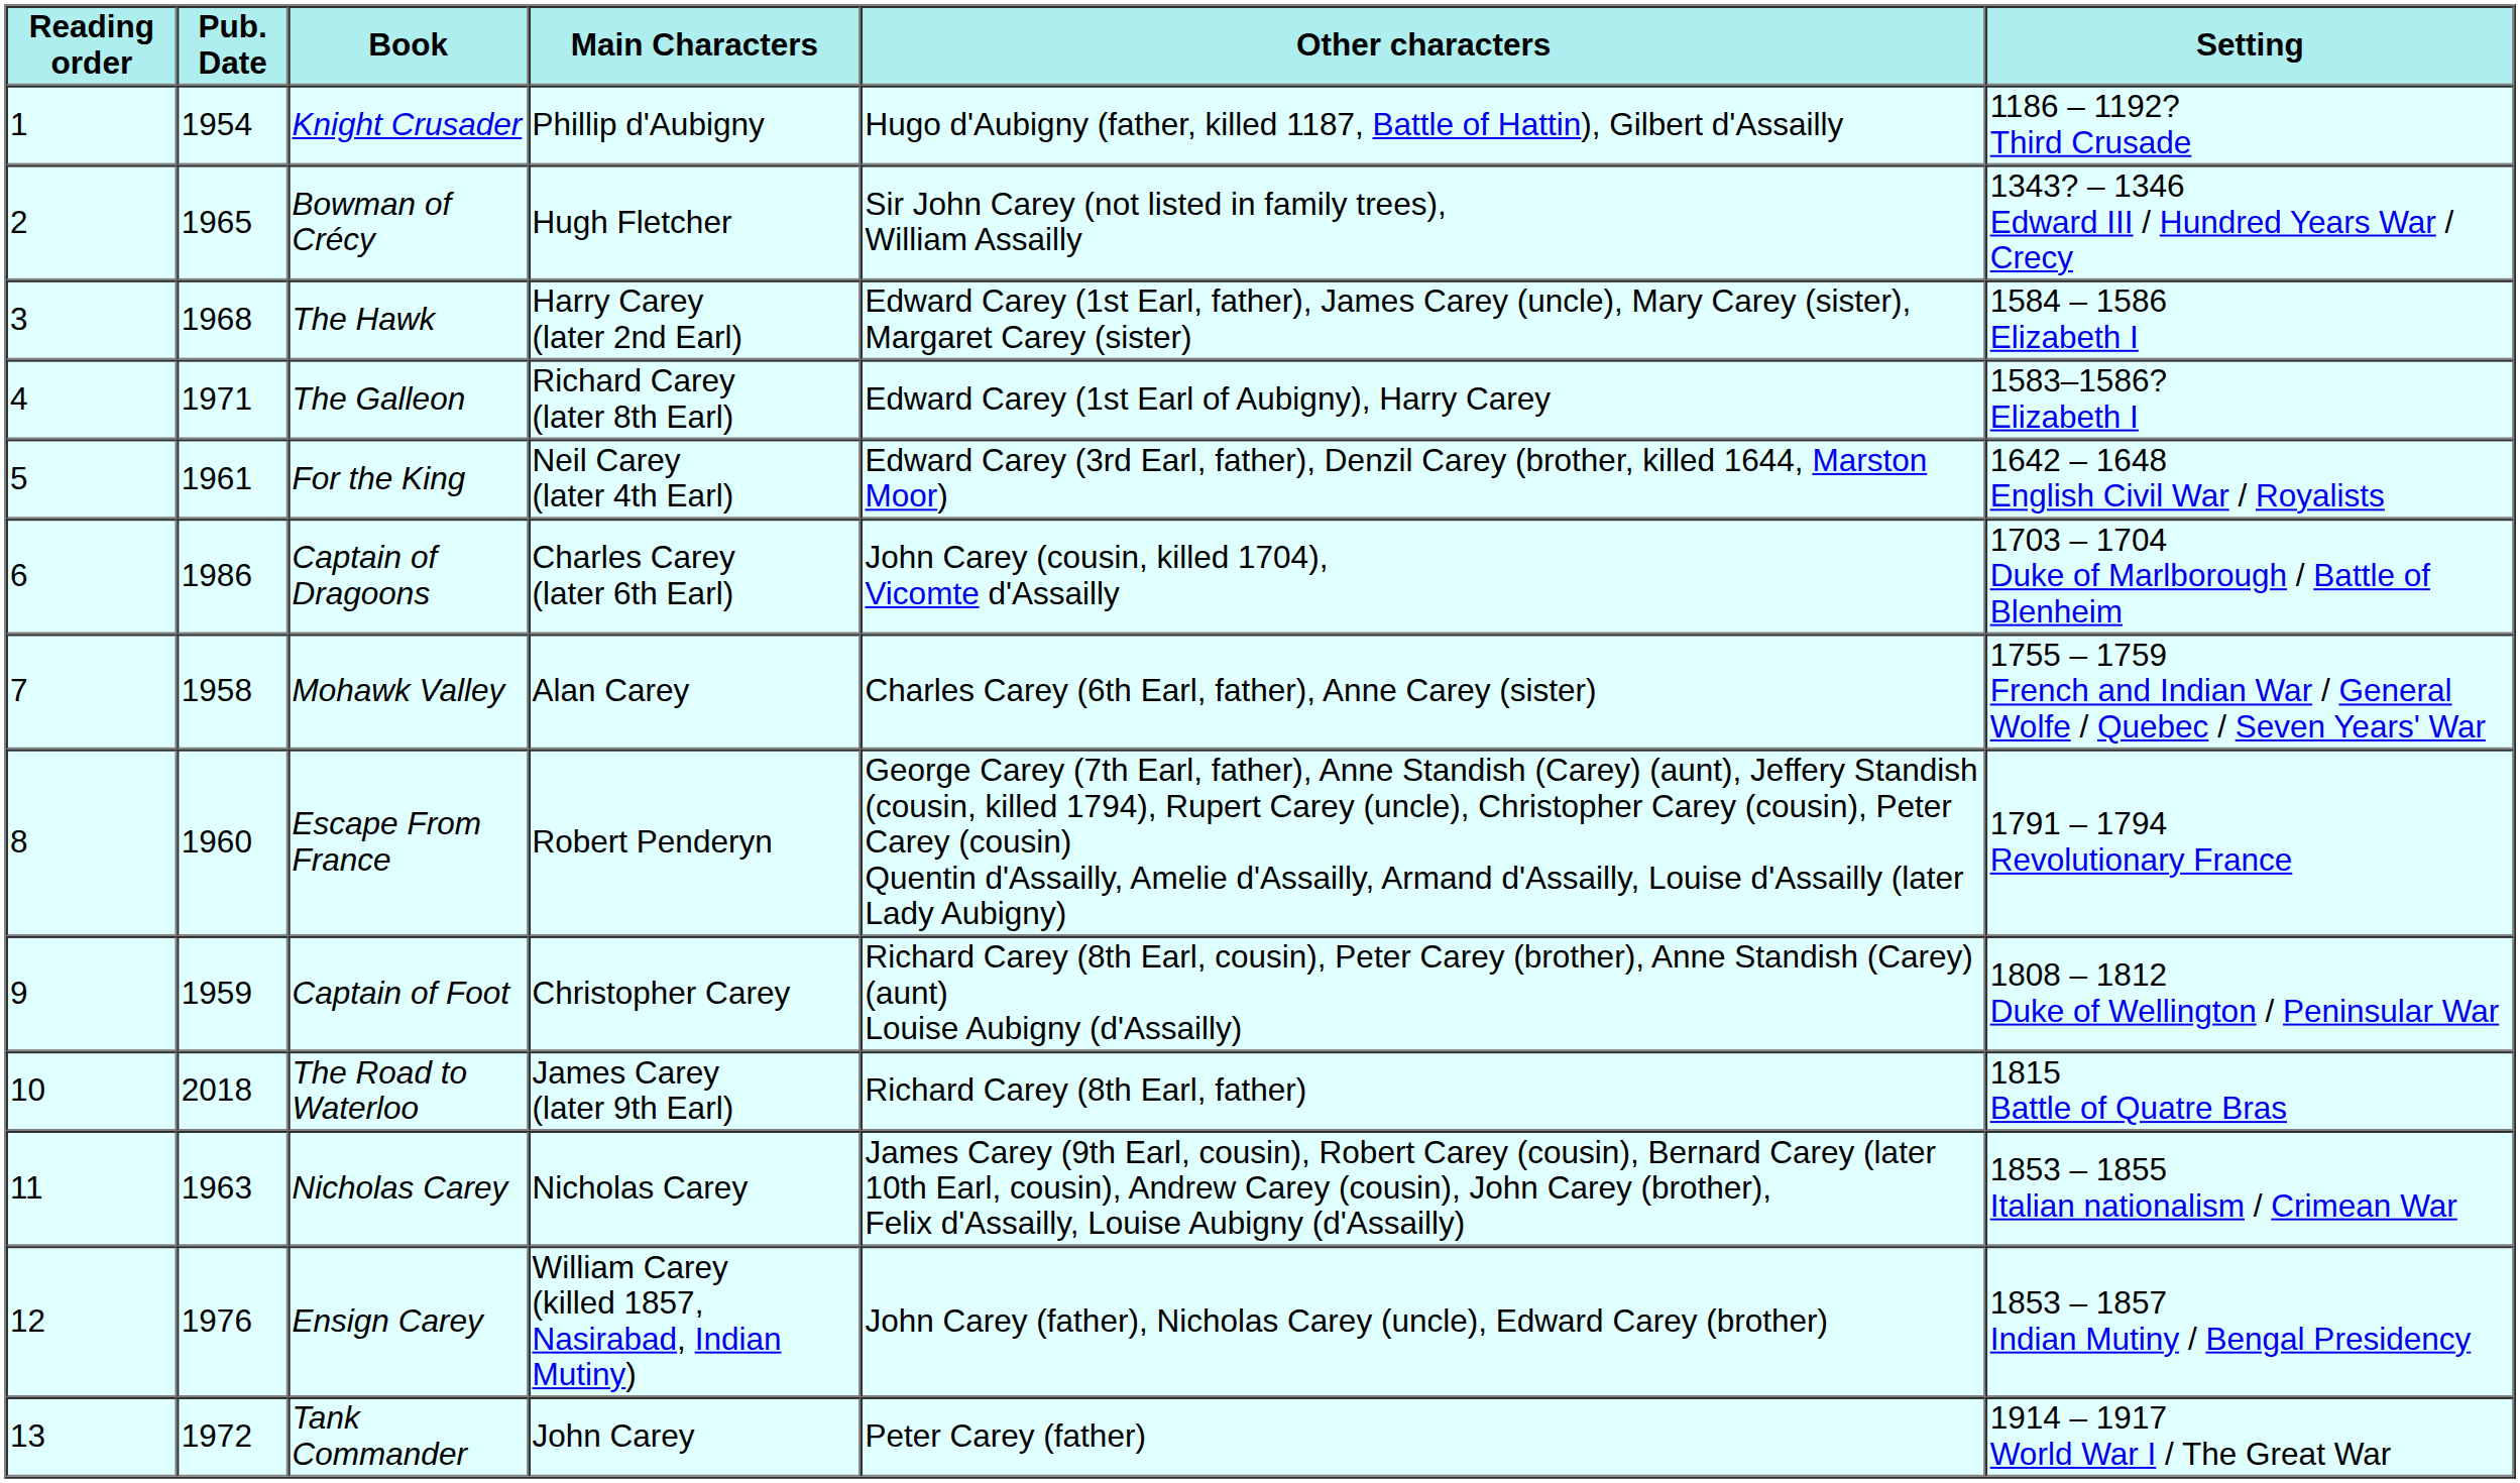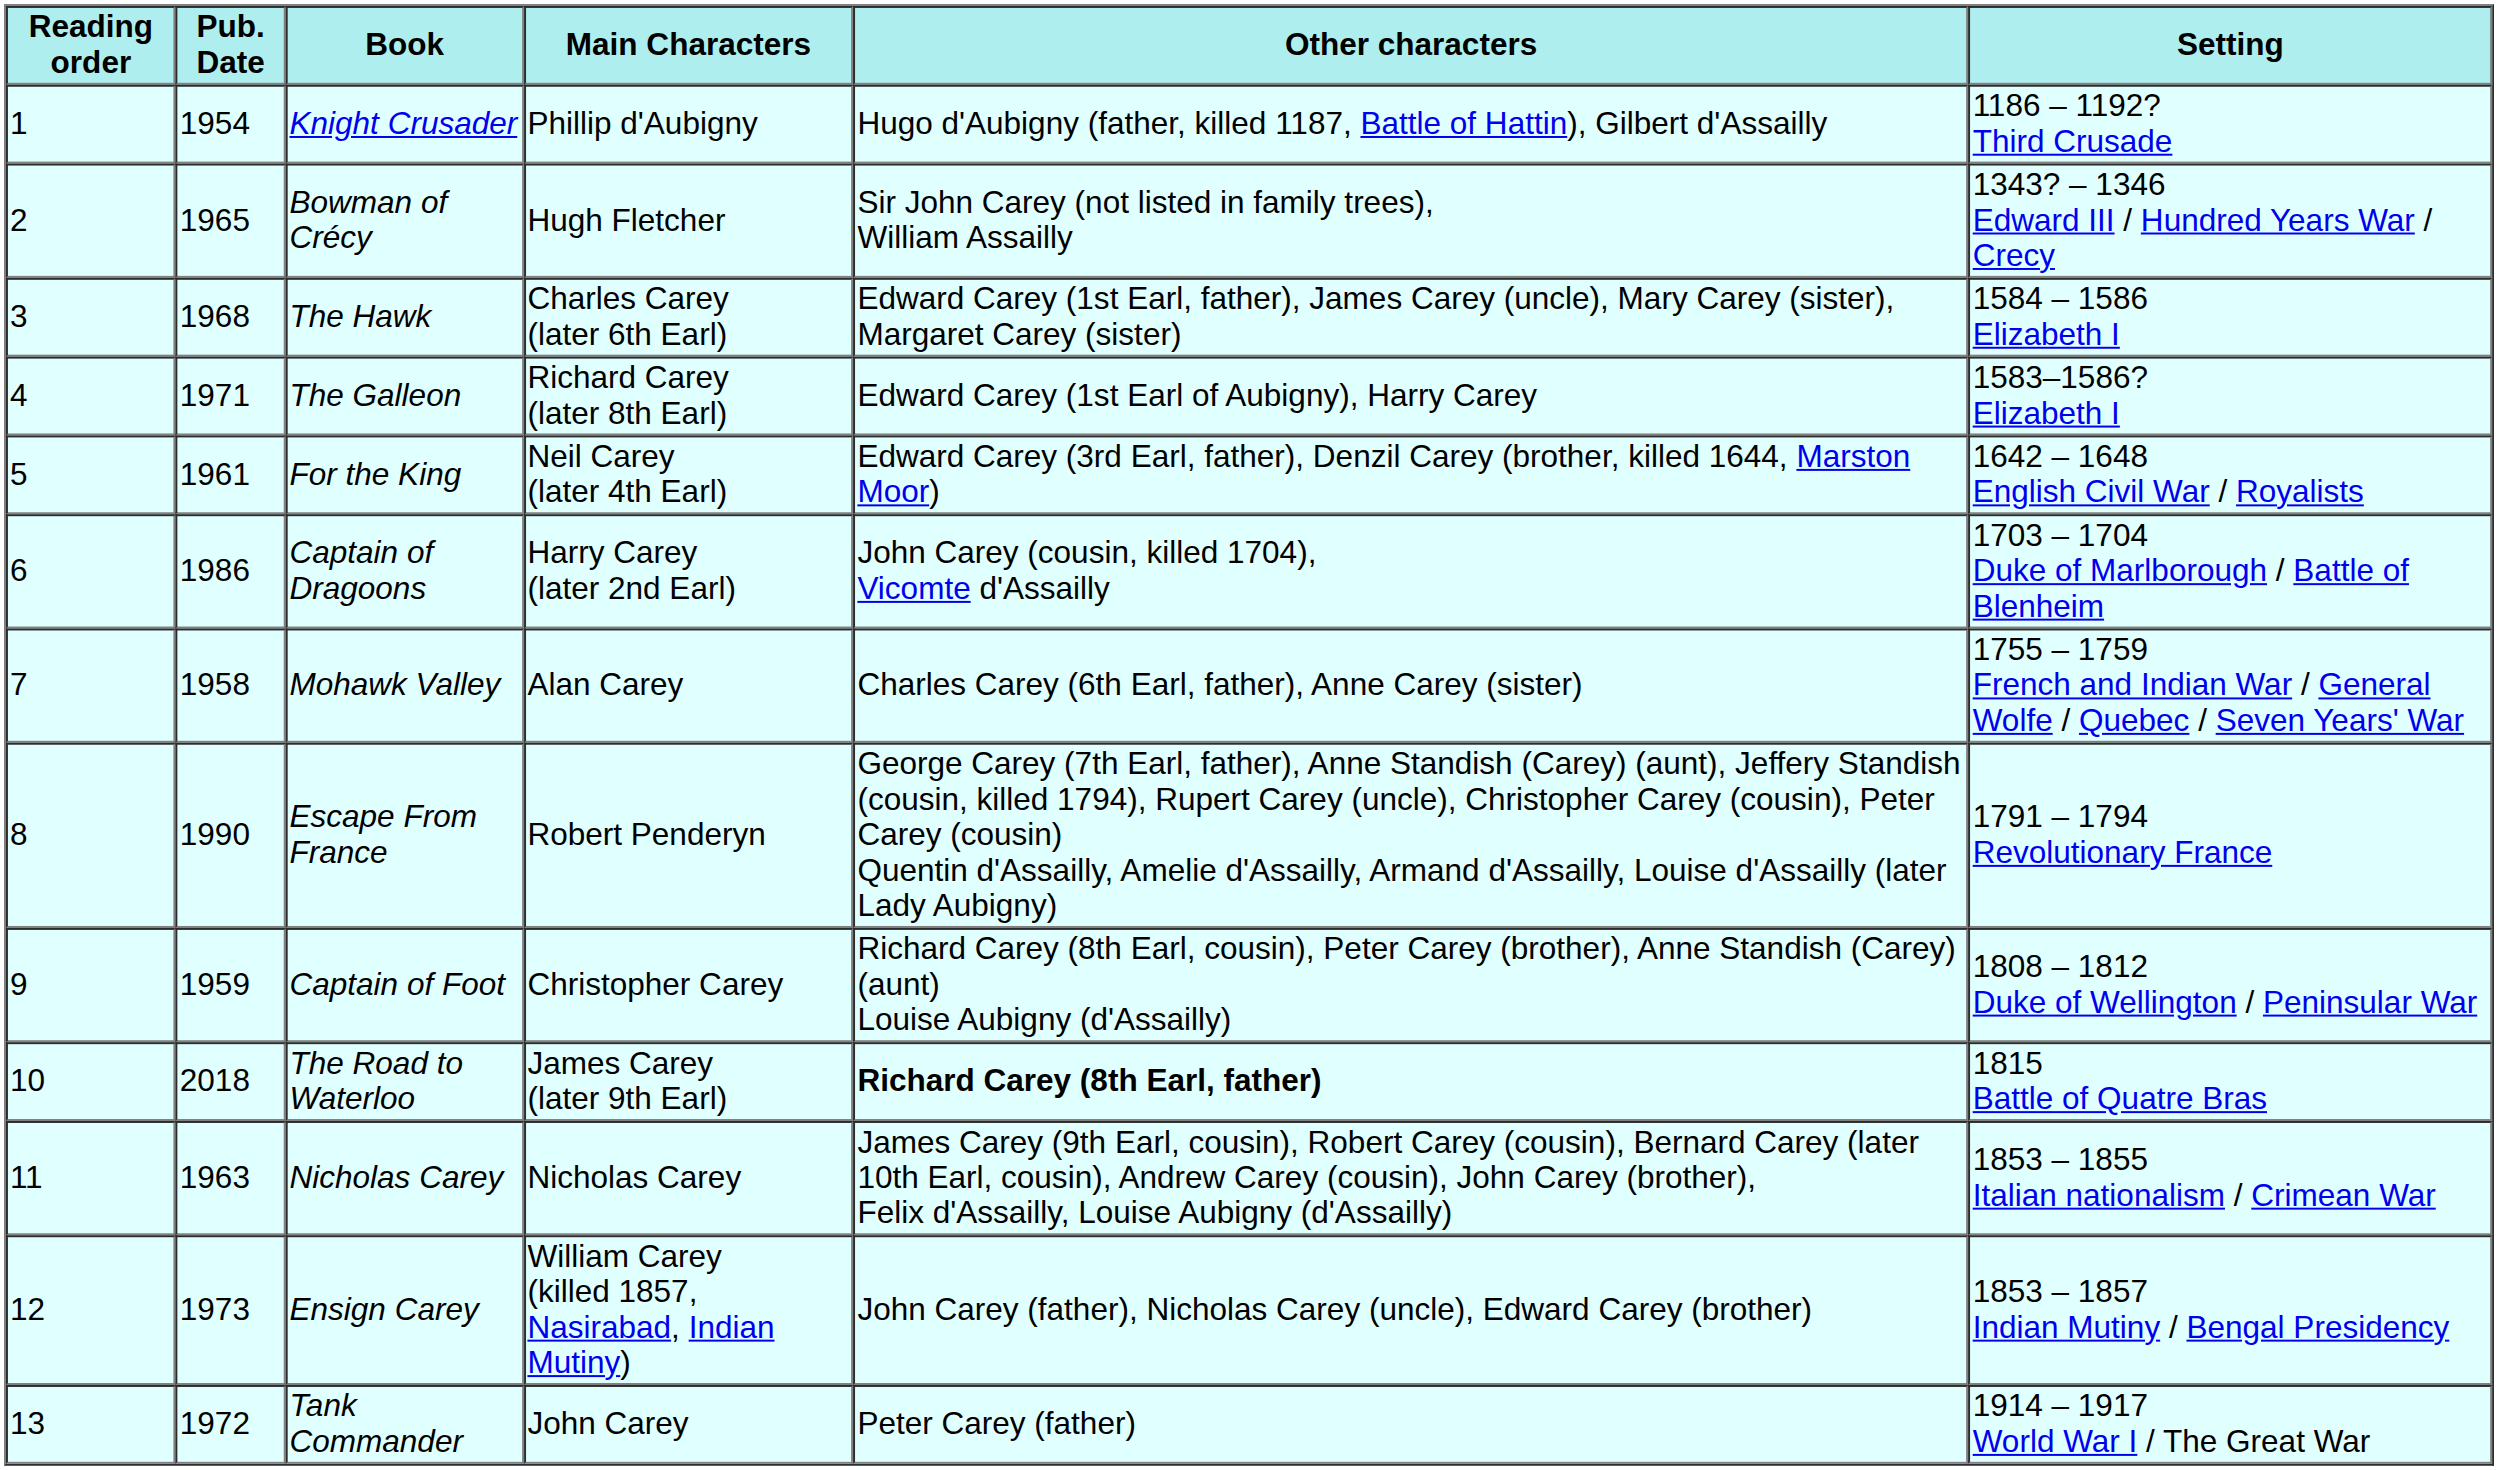The Hawk | Main Characters: Harry Carey (later 2nd Earl) -> Charles Carey (later 6th Earl)
Captain of Dragoons | Main Characters: Charles Carey (later 6th Earl) -> Harry Carey (later 2nd Earl)
Escape From France | Pub. Date: 1960 -> 1990
The Road to Waterloo | Other characters: normal -> bold
Ensign Carey | Pub. Date: 1976 -> 1973
